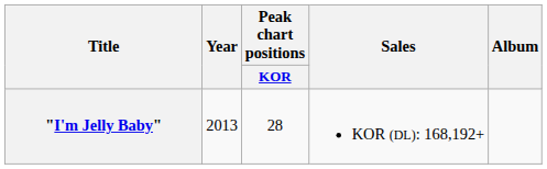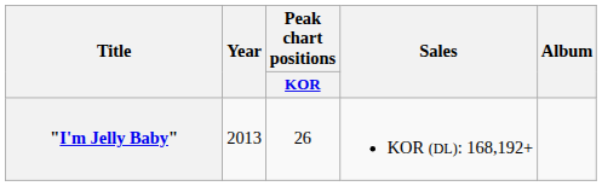"I'm Jelly Baby" | Peak chart positions / KOR: 28 -> 26
